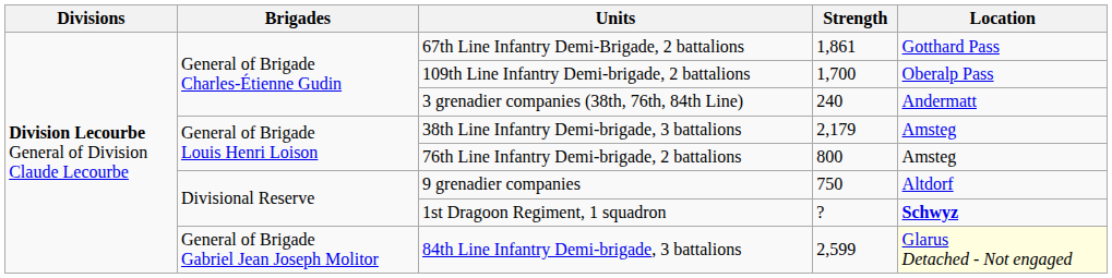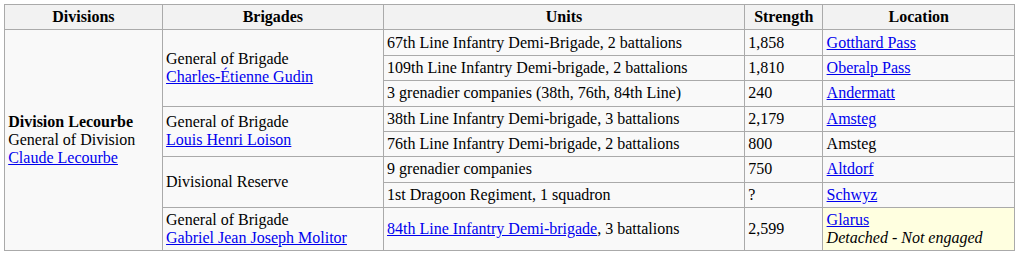67th Line Infantry Demi-Brigade, 2 battalions | Strength: 1,861 -> 1,858
109th Line Infantry Demi-brigade, 2 battalions | Strength: 1,700 -> 1,810
1st Dragoon Regiment, 1 squadron | Location: bold -> normal
